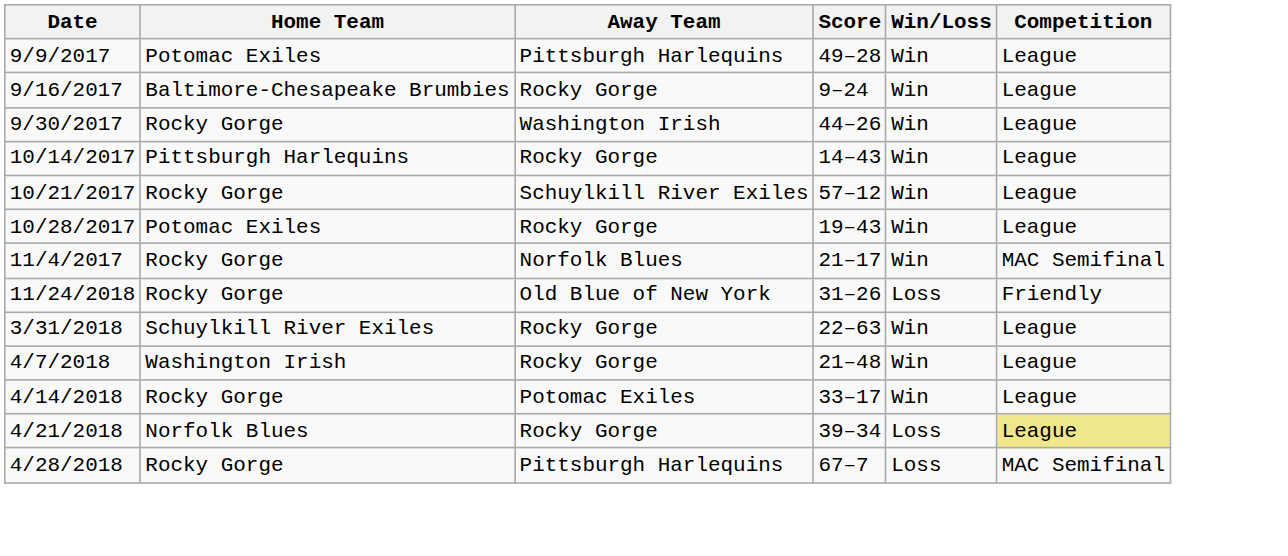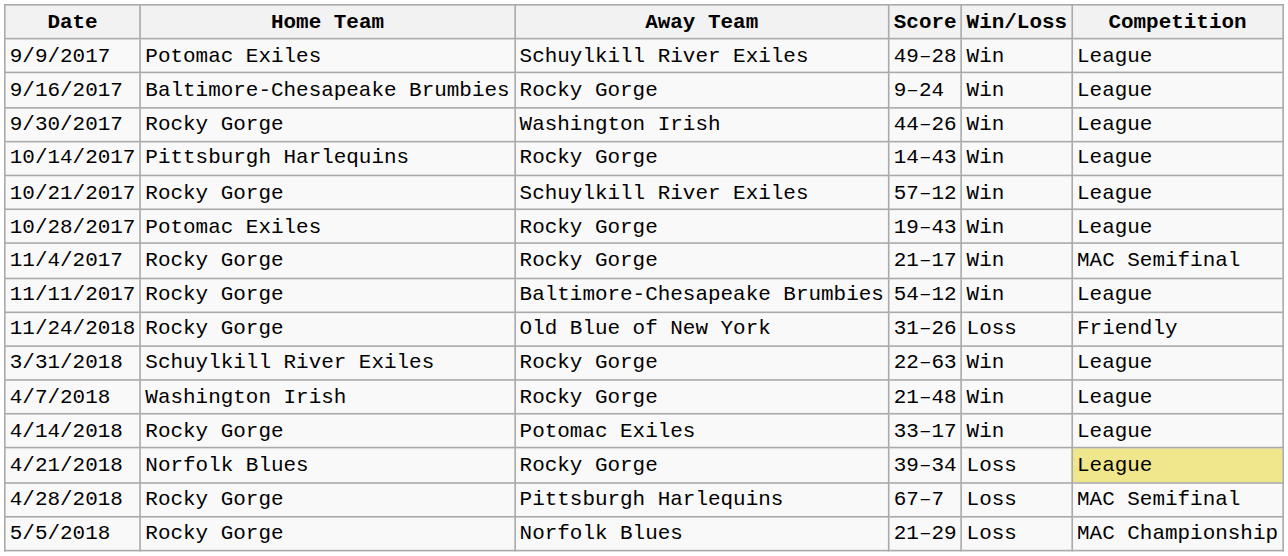9/9/2017 | Away Team: Pittsburgh Harlequins -> Schuylkill River Exiles
11/4/2017 | Away Team: Norfolk Blues -> Rocky Gorge
+ row: 11/11/2017 | Rocky Gorge | Baltimore-Chesapeake Brumbies | 54–12 | Win | League
+ row: 5/5/2018 | Rocky Gorge | Norfolk Blues | 21–29 | Loss | MAC Championship
